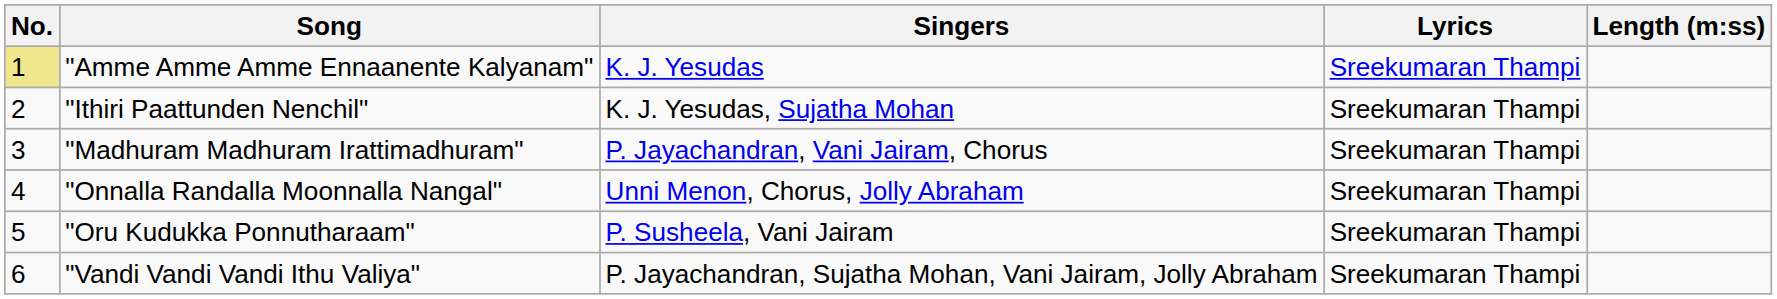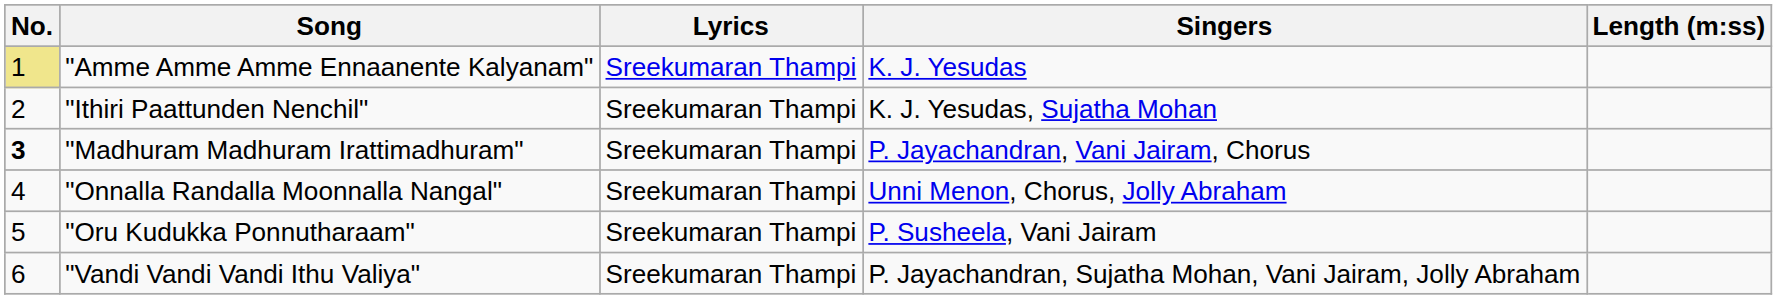columns swapped: Singers <-> Lyrics
"Madhuram Madhuram Irattimadhuram" | No.: normal -> bold
